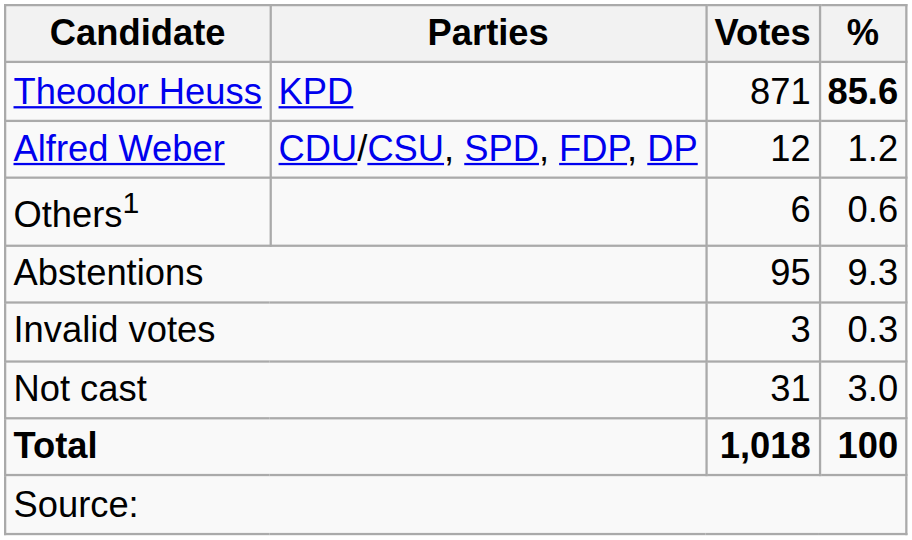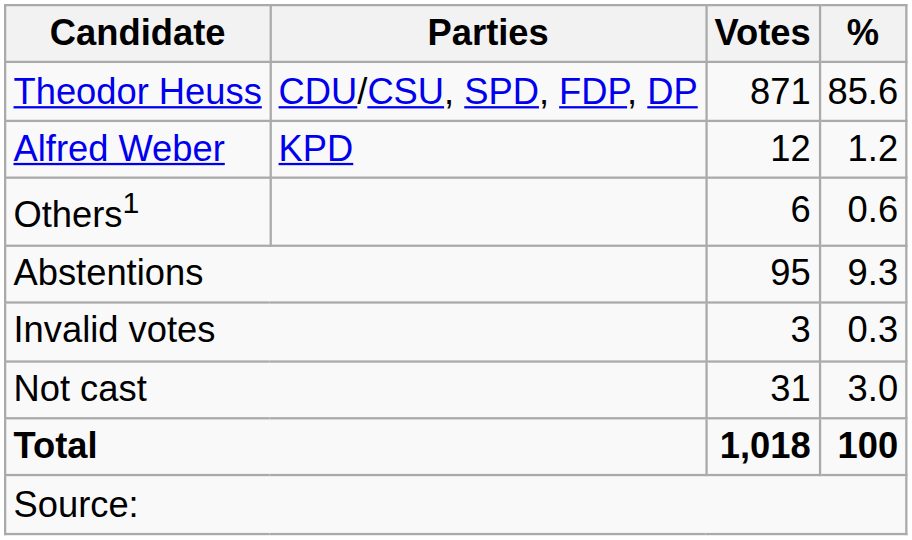Theodor Heuss | Parties: KPD -> CDU/CSU, SPD, FDP, DP
Theodor Heuss | %: bold -> normal
Alfred Weber | Parties: CDU/CSU, SPD, FDP, DP -> KPD
